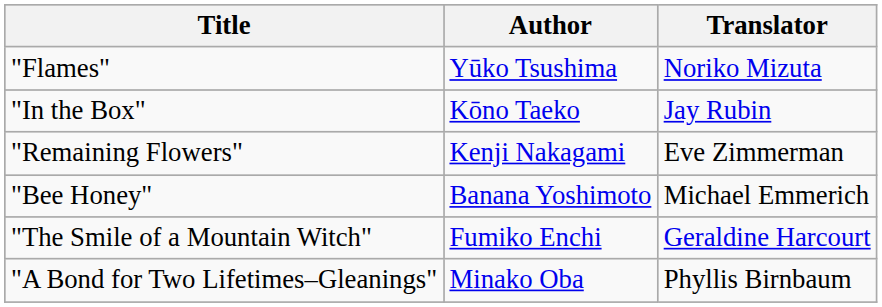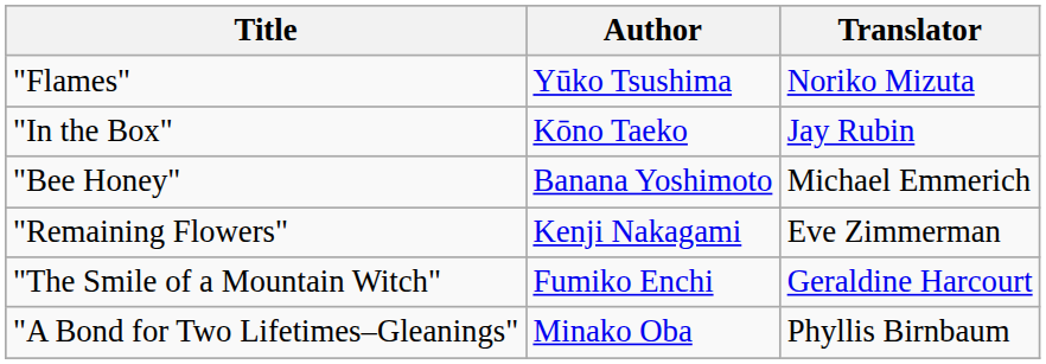rows swapped: "Remaining Flowers" <-> "Bee Honey"
